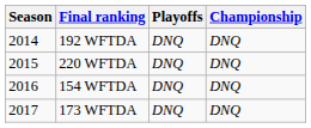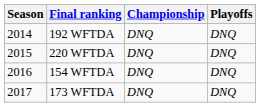columns swapped: Playoffs <-> Championship
